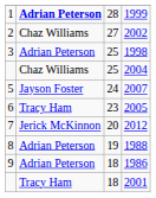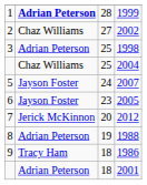2005 | column 2: Tracy Ham -> Jayson Foster
1986 | column 2: Adrian Peterson -> Tracy Ham
2001 | column 2: Tracy Ham -> Adrian Peterson
